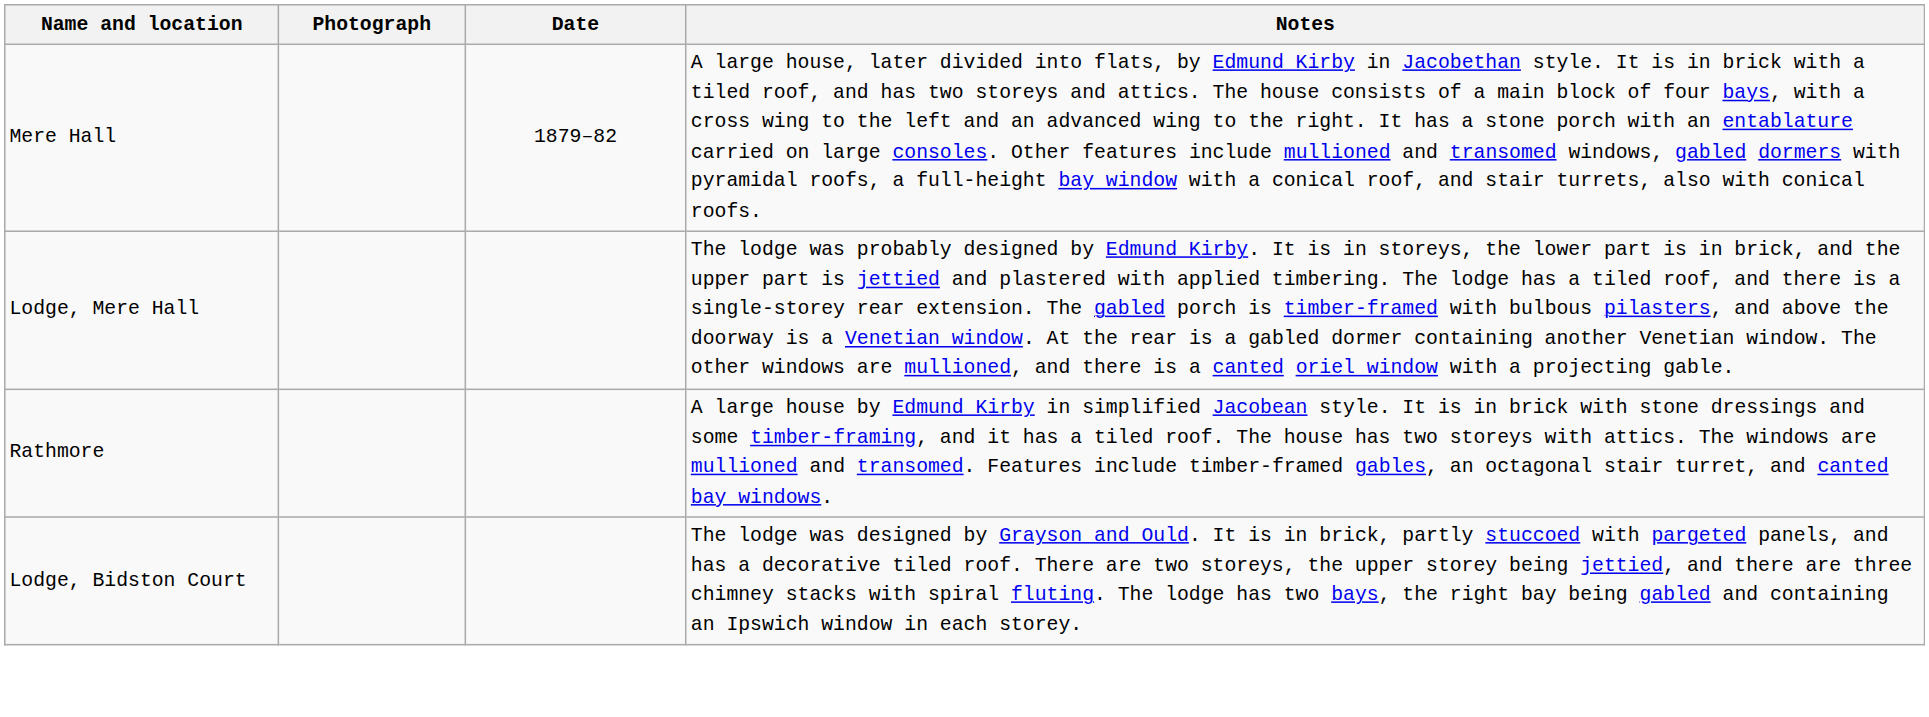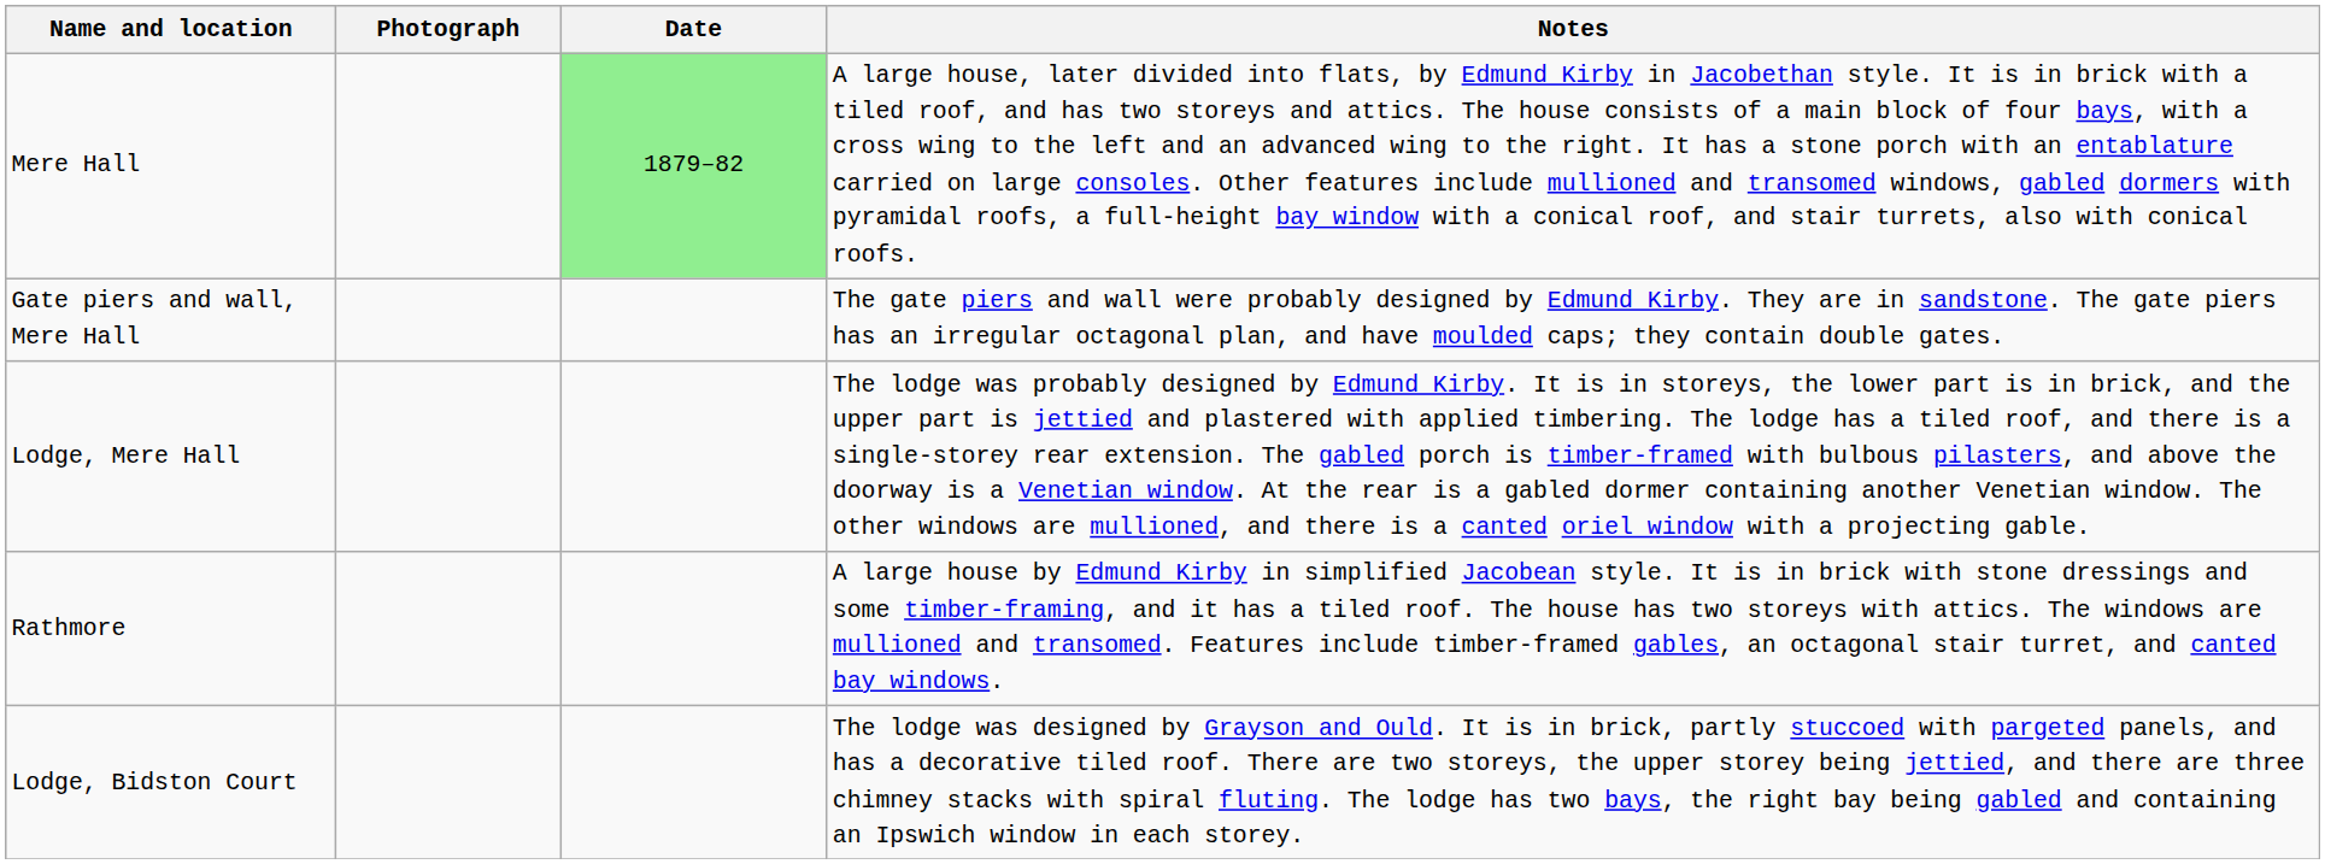Mere Hall | Date: no background -> lightgreen background
+ row: Gate piers and wall, Mere Hall | The gate piers and wall were probably designed by Edmund Kirby. They are in sandstone. The gate piers has an irregular octagonal plan, and have moulded caps; they contain double gates.
